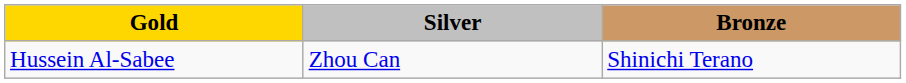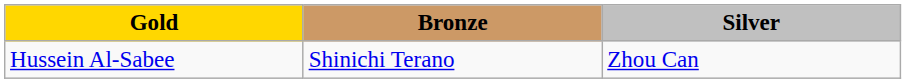columns swapped: Silver <-> Bronze
